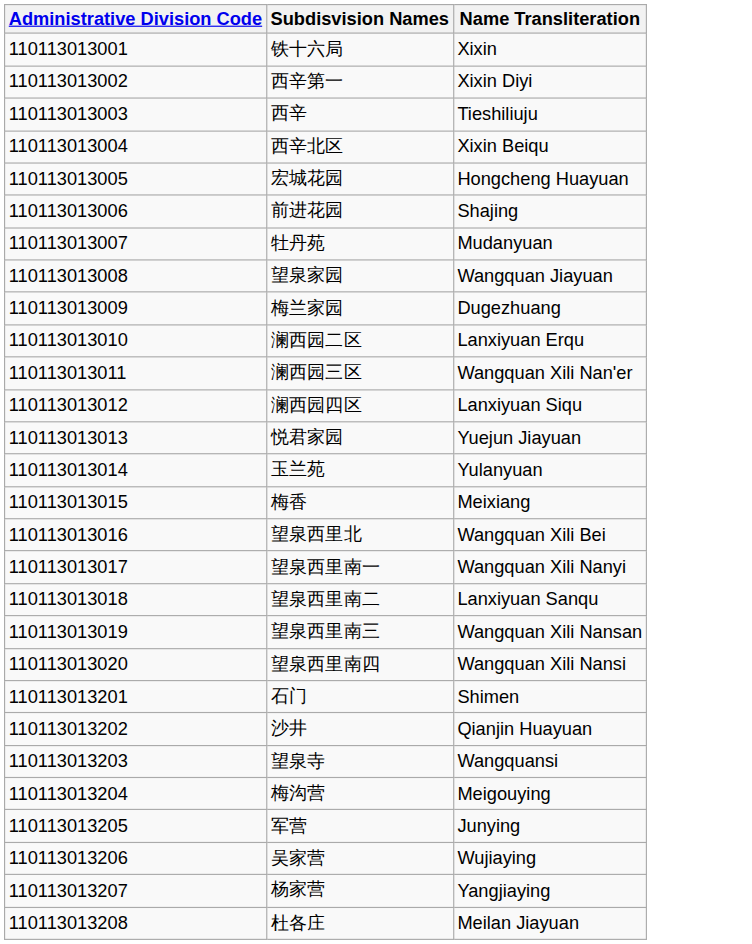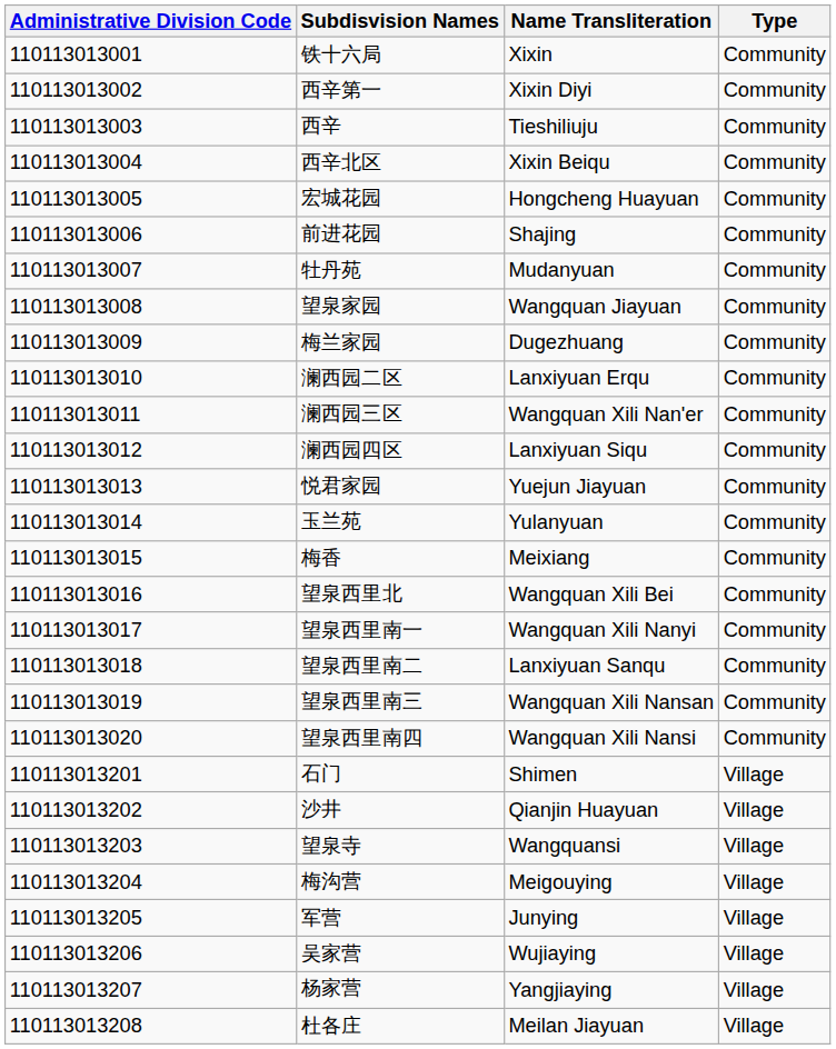+ column: Type | Community | Community | Community | Community | Community | Community | Community | Community | Community | Community | Community | Community | Community | Community | Community | Community | Community | Community | Community | Community | Village | Village | Village | Village | Village | Village | Village | Village
